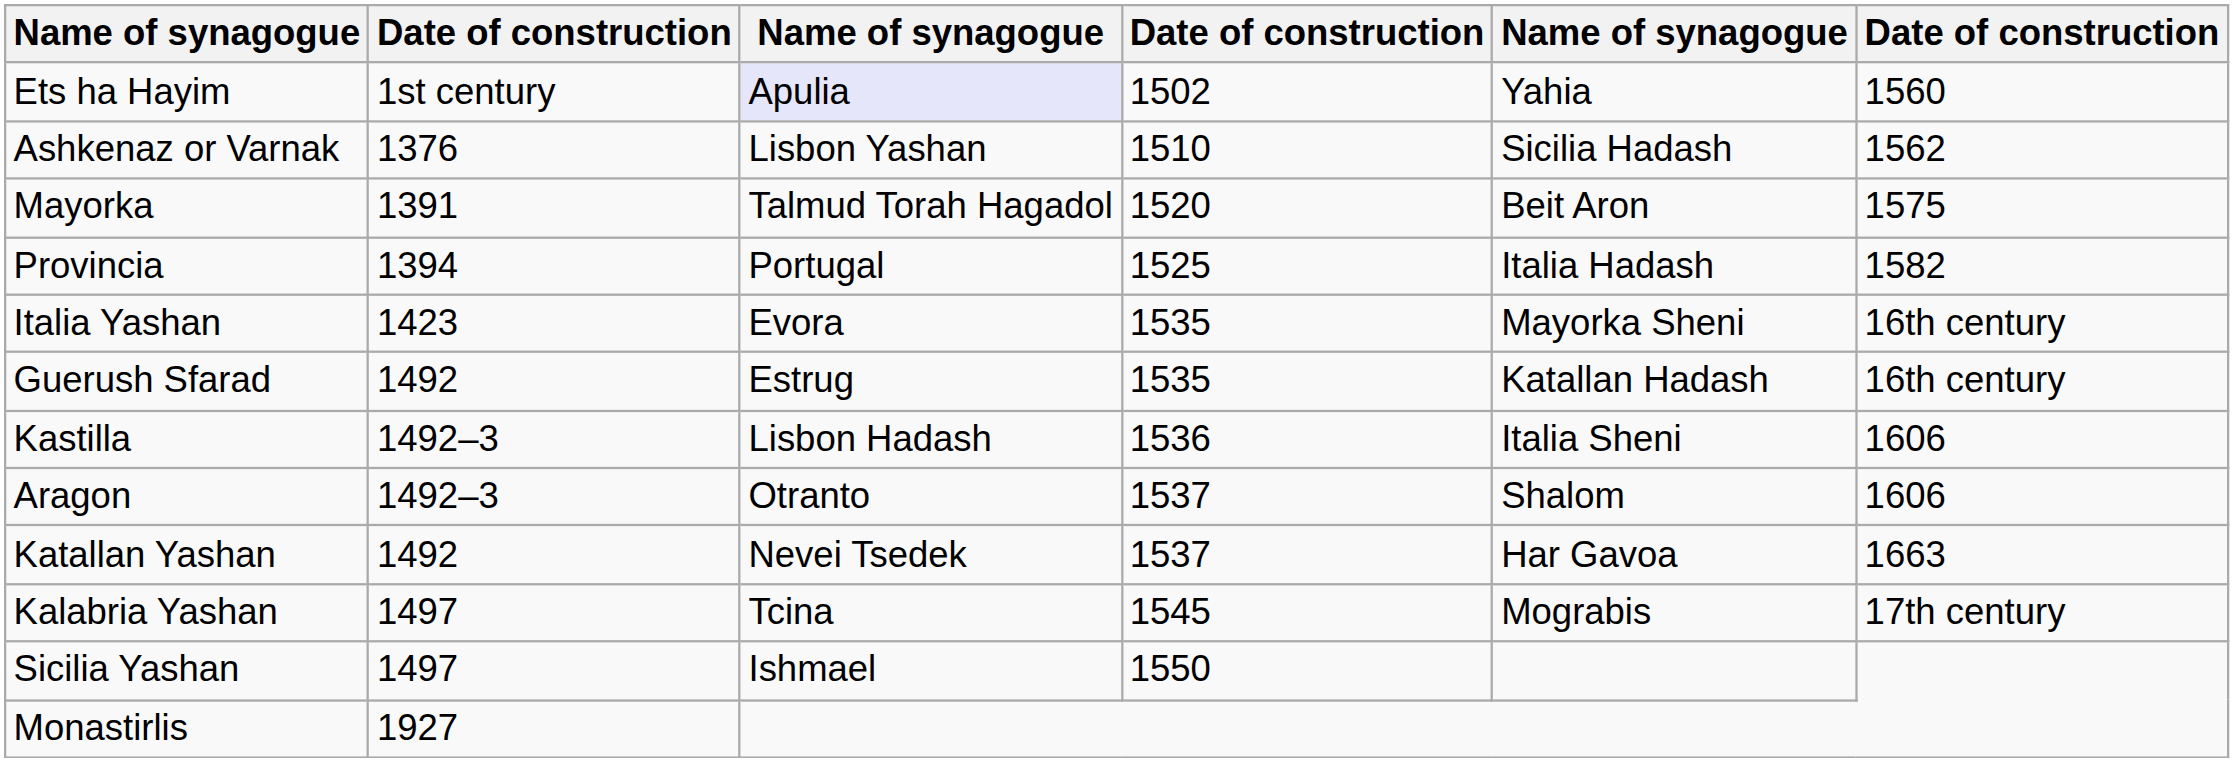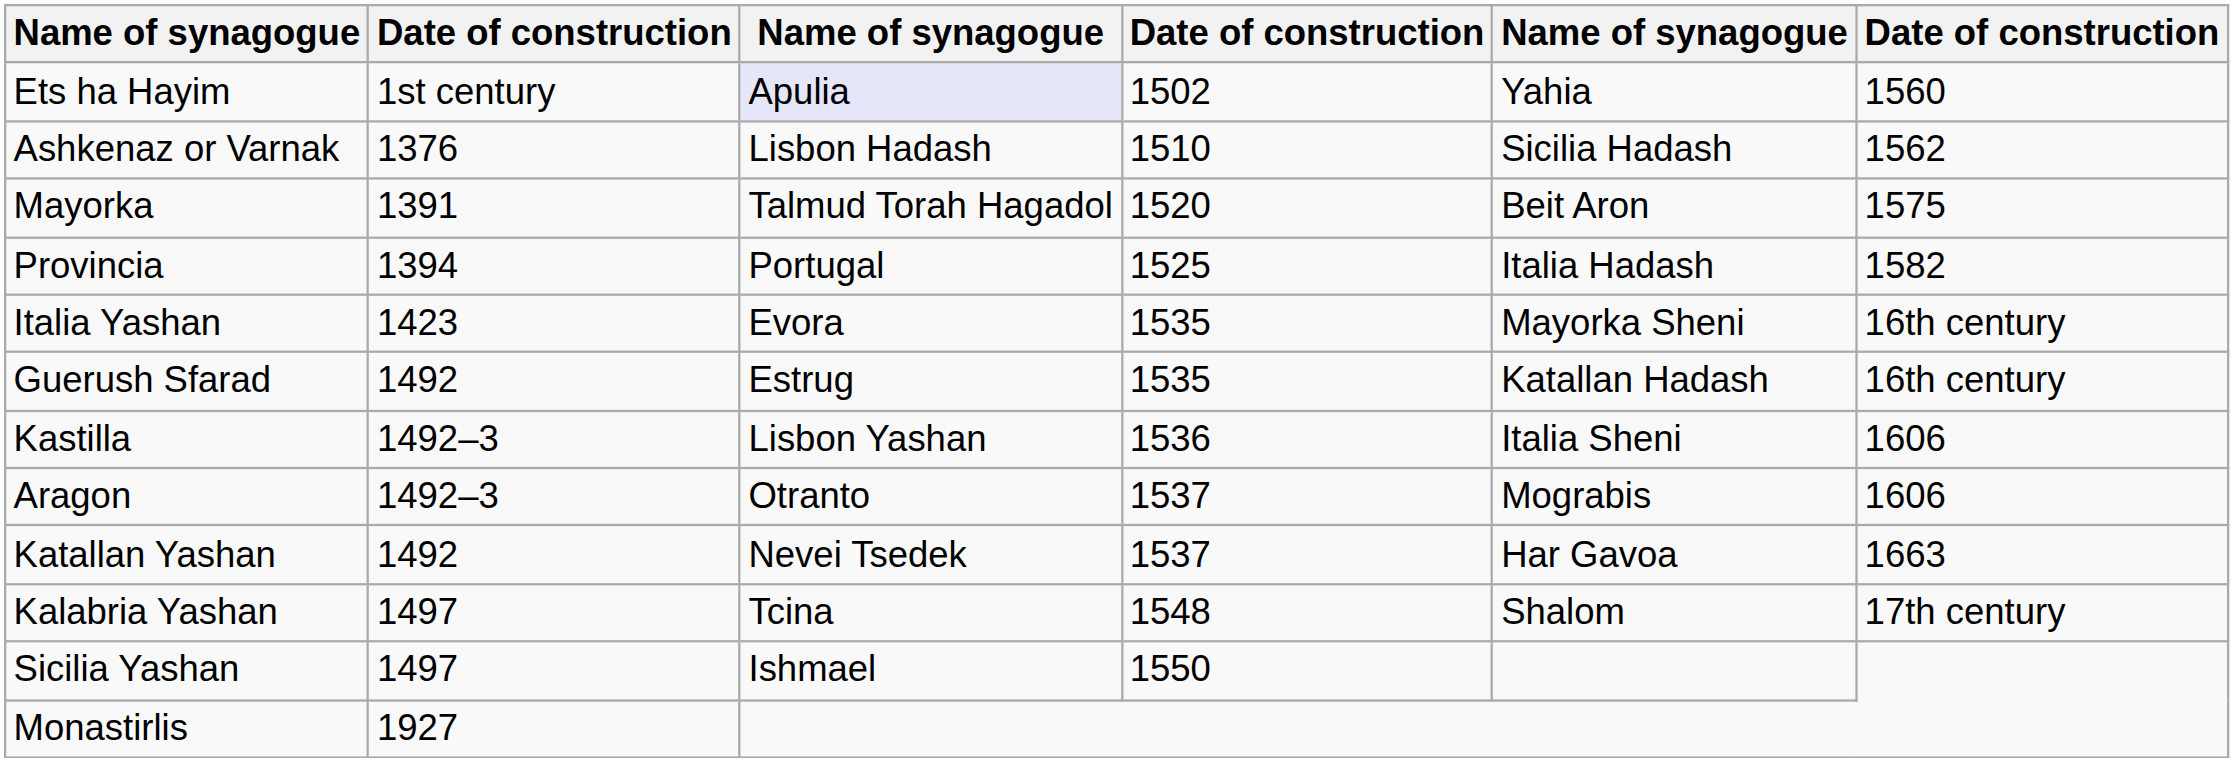Ashkenaz or Varnak | column 3: Lisbon Yashan -> Lisbon Hadash
Kastilla | column 3: Lisbon Hadash -> Lisbon Yashan
Aragon | column 5: Shalom -> Mograbis
Kalabria Yashan | column 4: 1545 -> 1548
Kalabria Yashan | column 5: Mograbis -> Shalom
